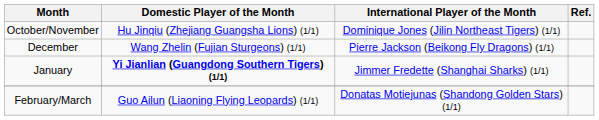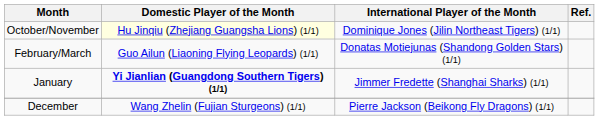October/November | Domestic Player of the Month: no background -> lightyellow background
rows swapped: December <-> February/March
